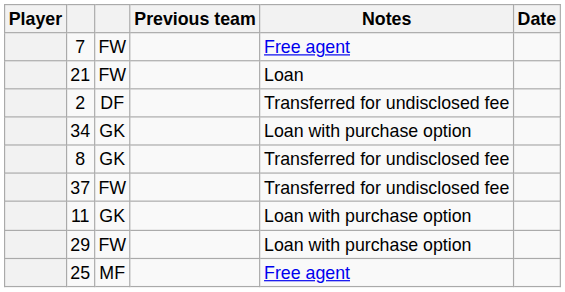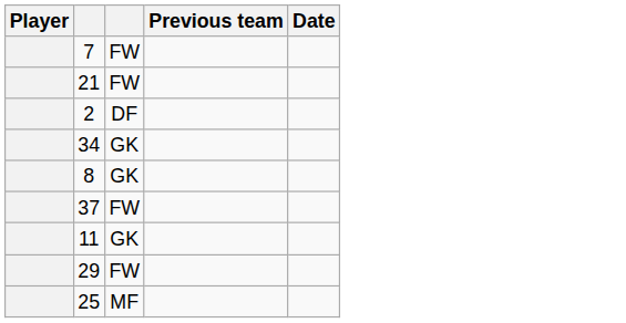- column: Notes | Free agent | Loan | Transferred for undisclosed fee | Loan with purchase option | Transferred for undisclosed fee | Transferred for undisclosed fee | Loan with purchase option | Loan with purchase option | Free agent
